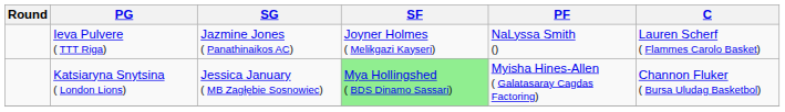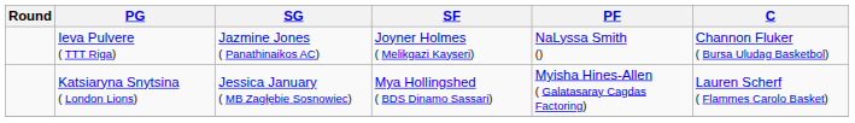Ieva Pulvere ( TTT Riga) | C: Lauren Scherf ( Flammes Carolo Basket) -> Channon Fluker ( Bursa Uludag Basketbol)
Katsiaryna Snytsina ( London Lions) | SF: lightgreen background -> no background
Katsiaryna Snytsina ( London Lions) | C: Channon Fluker ( Bursa Uludag Basketbol) -> Lauren Scherf ( Flammes Carolo Basket)
